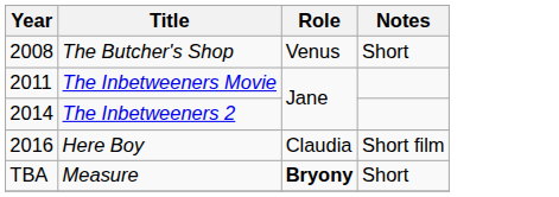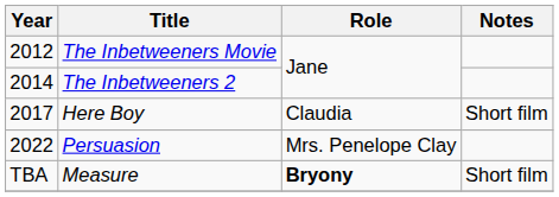- row: 2008 | The Butcher's Shop | Venus | Short
The Inbetweeners Movie | Year: 2011 -> 2012
Here Boy | Year: 2016 -> 2017
+ row: 2022 | Persuasion | Mrs. Penelope Clay
Measure | Notes: Short -> Short film
